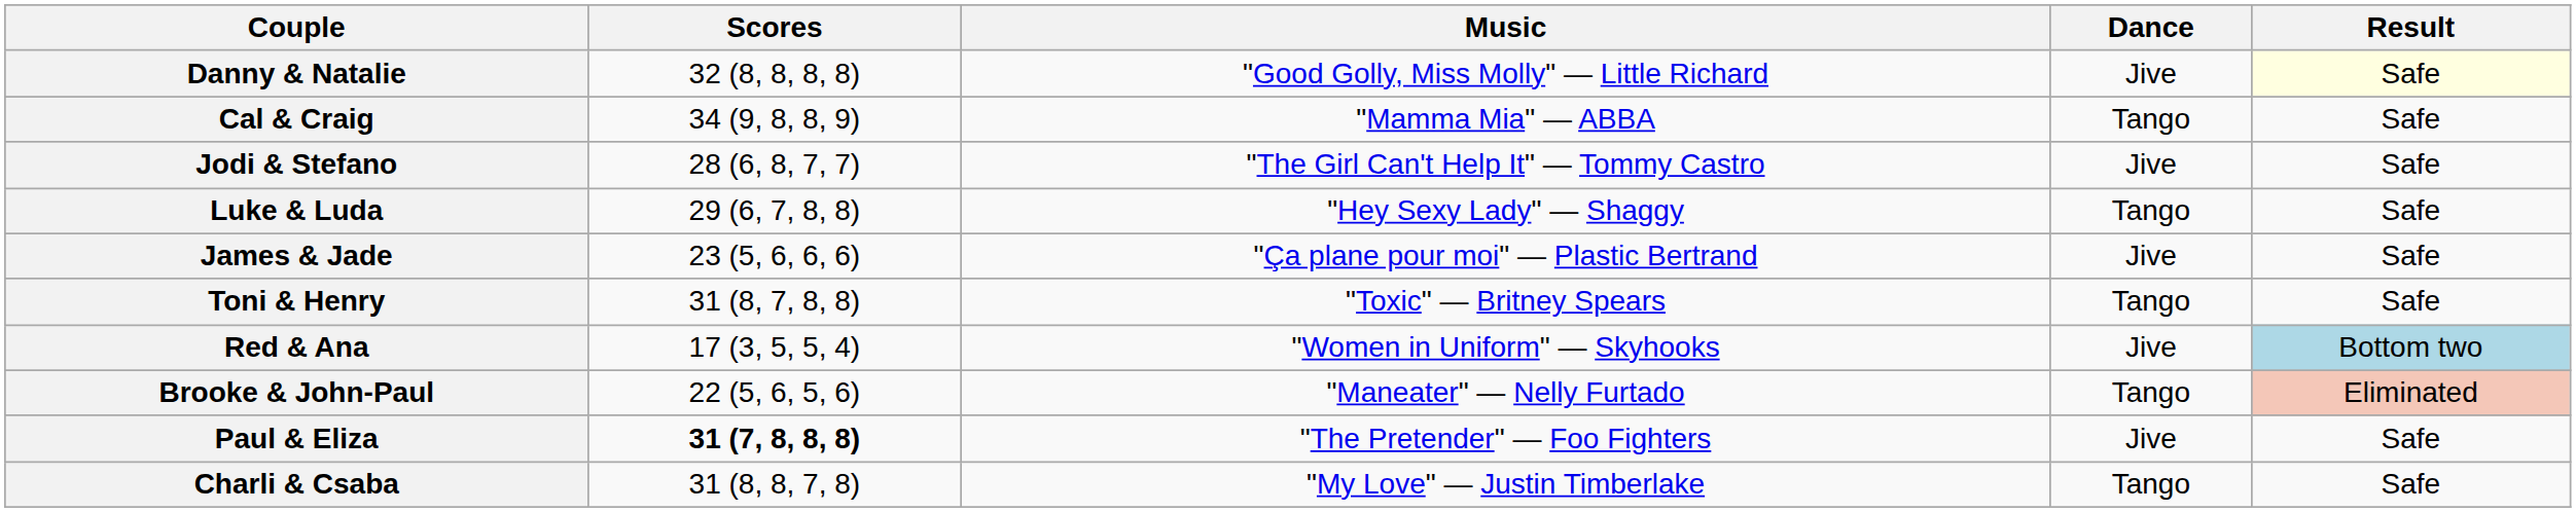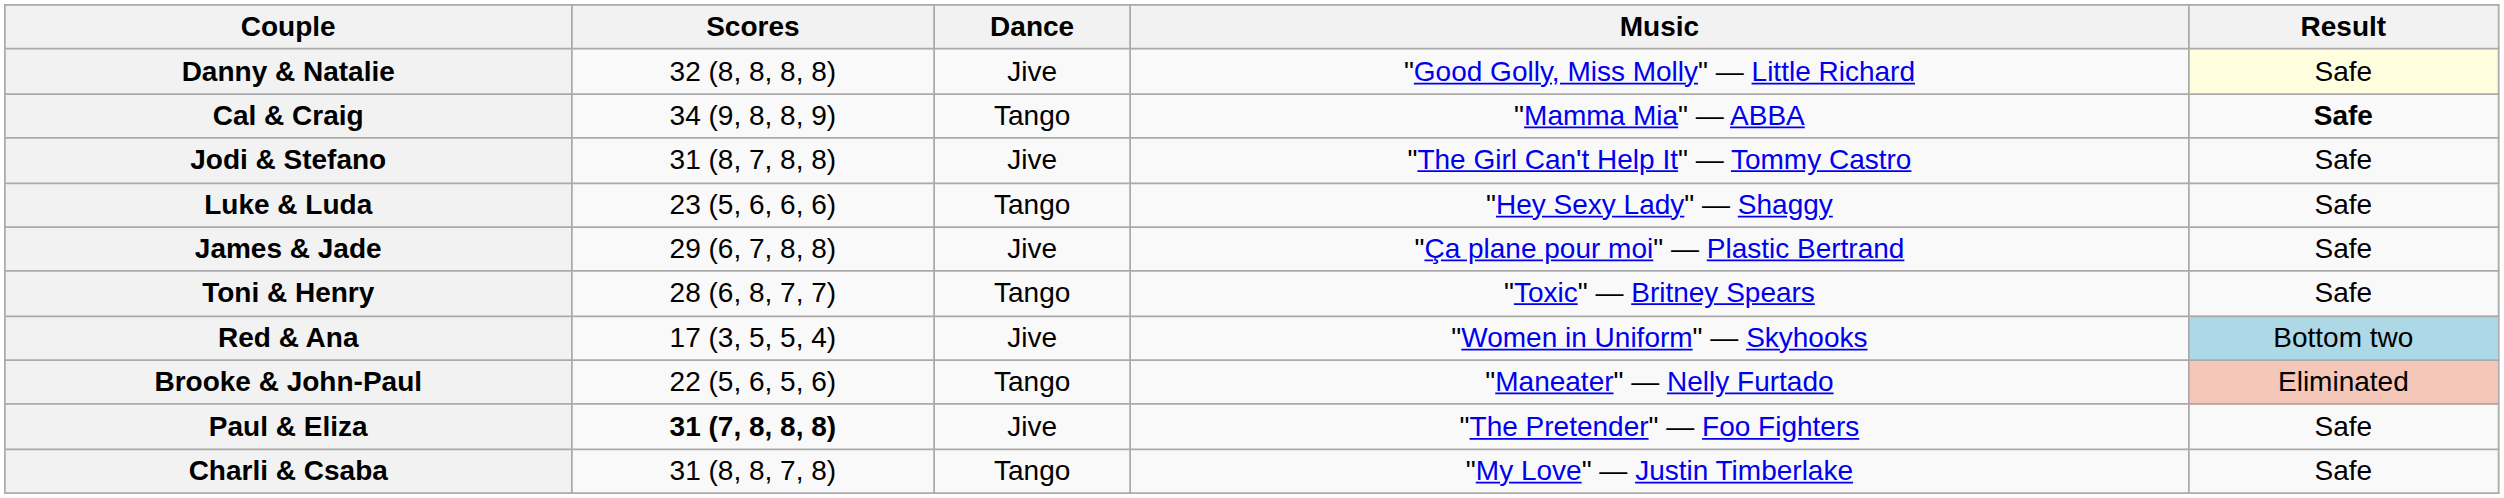columns swapped: Dance <-> Music
Cal & Craig | Result: normal -> bold
Jodi & Stefano | Scores: 28 (6, 8, 7, 7) -> 31 (8, 7, 8, 8)
Luke & Luda | Scores: 29 (6, 7, 8, 8) -> 23 (5, 6, 6, 6)
James & Jade | Scores: 23 (5, 6, 6, 6) -> 29 (6, 7, 8, 8)
Toni & Henry | Scores: 31 (8, 7, 8, 8) -> 28 (6, 8, 7, 7)
